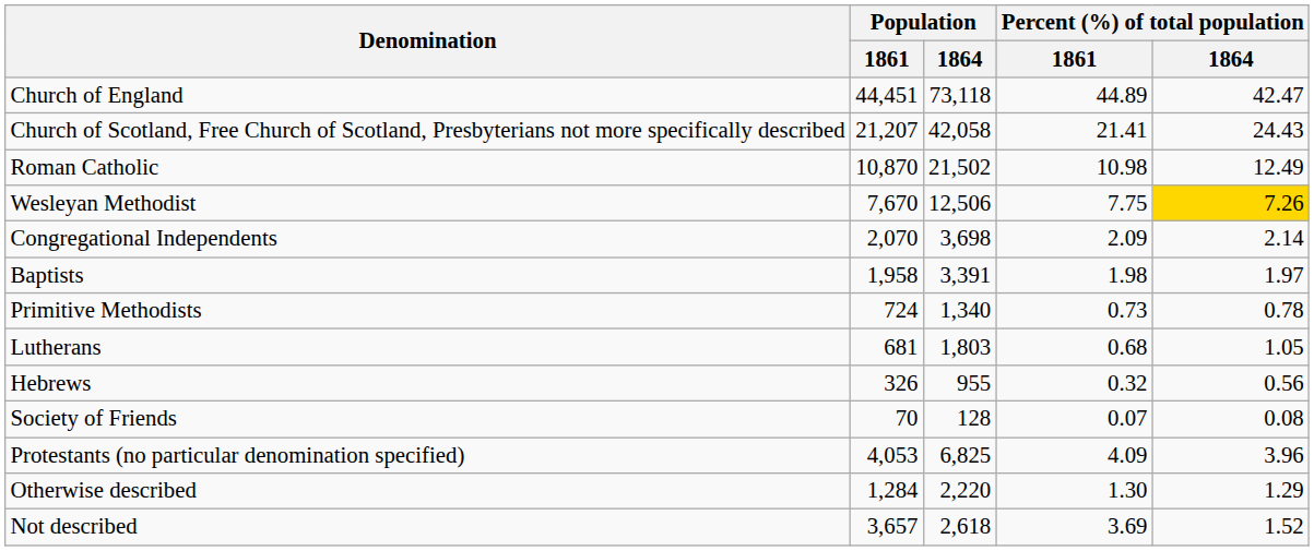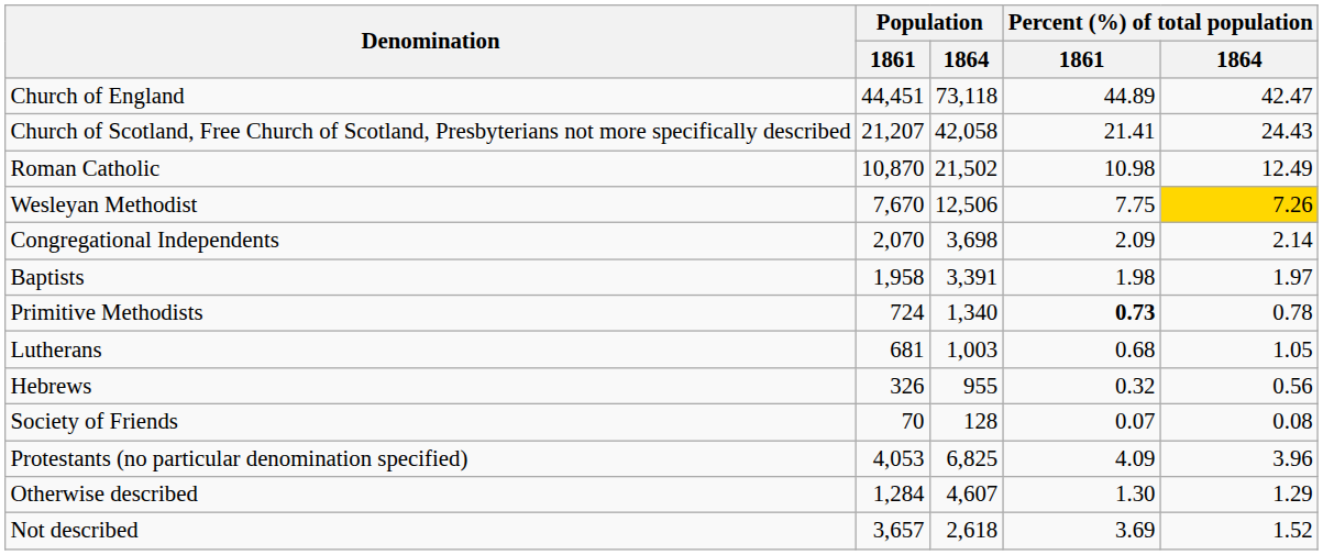Primitive Methodists | Percent (%) of total population / 1861: normal -> bold
Lutherans | Population / 1864: 1,803 -> 1,003
Otherwise described | Population / 1864: 2,220 -> 4,607
